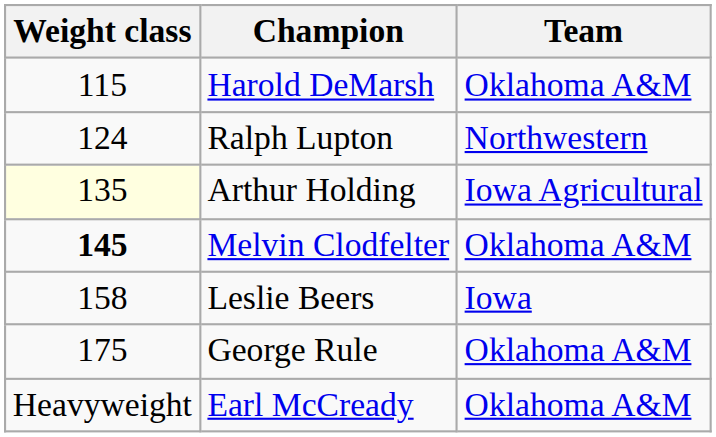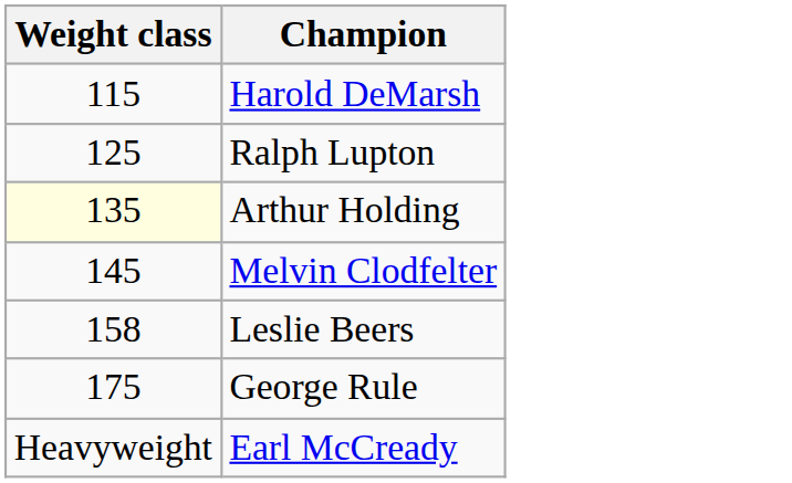- column: Team | Oklahoma A&M | Northwestern | Iowa Agricultural | Oklahoma A&M | Iowa | Oklahoma A&M | Oklahoma A&M
Ralph Lupton | Weight class: 124 -> 125
Melvin Clodfelter | Weight class: bold -> normal
